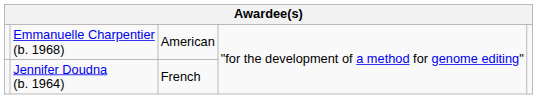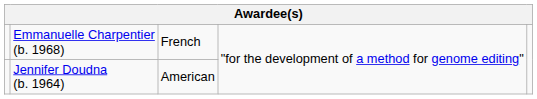Emmanuelle Charpentier (b. 1968) | column 3: American -> French
Jennifer Doudna (b. 1964) | column 3: French -> American
